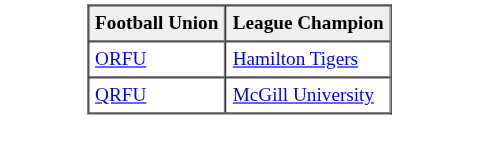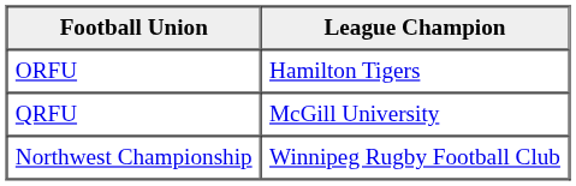+ row: Northwest Championship | Winnipeg Rugby Football Club
